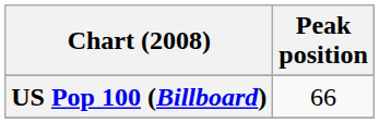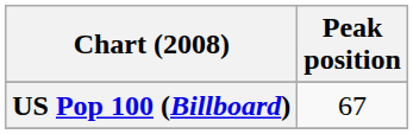US Pop 100 (Billboard) | Peak position: 66 -> 67
